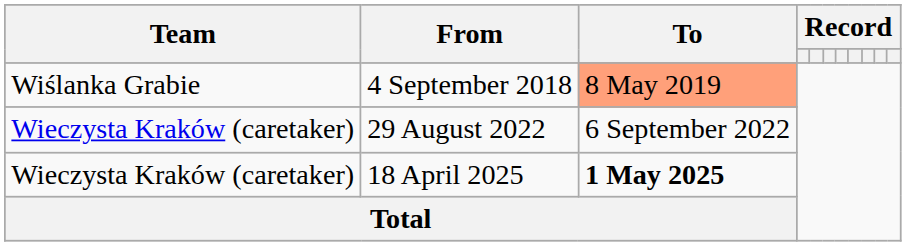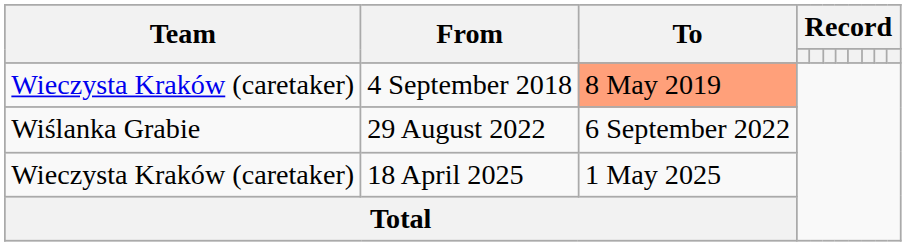4 September 2018 | Team: Wiślanka Grabie -> Wieczysta Kraków (caretaker)
29 August 2022 | Team: Wieczysta Kraków (caretaker) -> Wiślanka Grabie
18 April 2025 | To: bold -> normal
